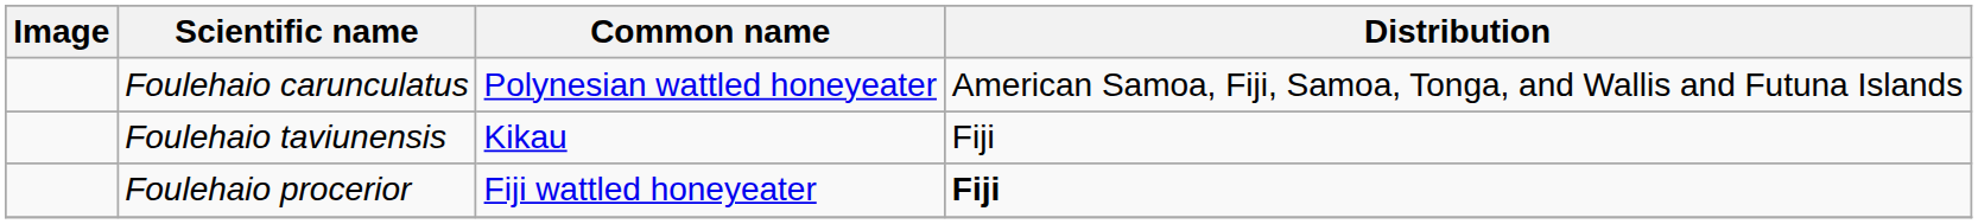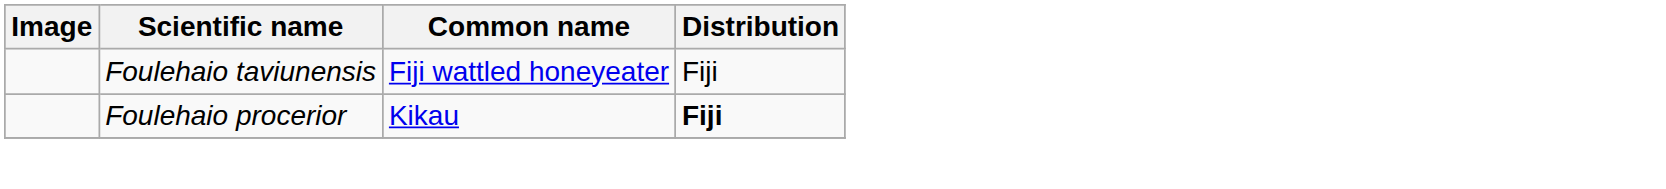- row: Foulehaio carunculatus | Polynesian wattled honeyeater | American Samoa, Fiji, Samoa, Tonga, and Wallis and Futuna Islands
Foulehaio taviunensis | Common name: Kikau -> Fiji wattled honeyeater
Foulehaio procerior | Common name: Fiji wattled honeyeater -> Kikau
